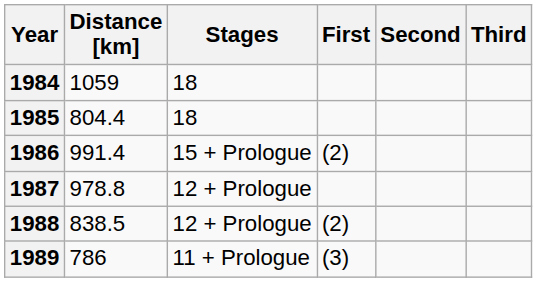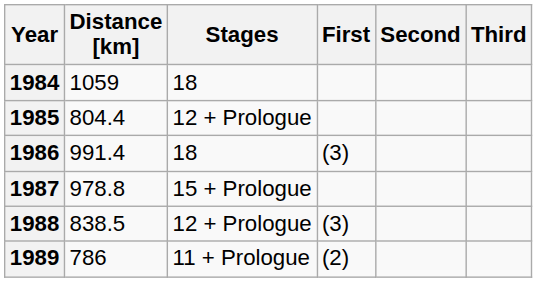1985 | Stages: 18 -> 12 + Prologue
1986 | Stages: 15 + Prologue -> 18
1986 | First: (2) -> (3)
1987 | Stages: 12 + Prologue -> 15 + Prologue
1988 | First: (2) -> (3)
1989 | First: (3) -> (2)
